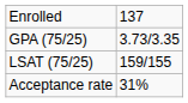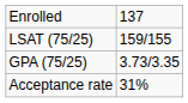rows swapped: GPA (75/25) <-> LSAT (75/25)
